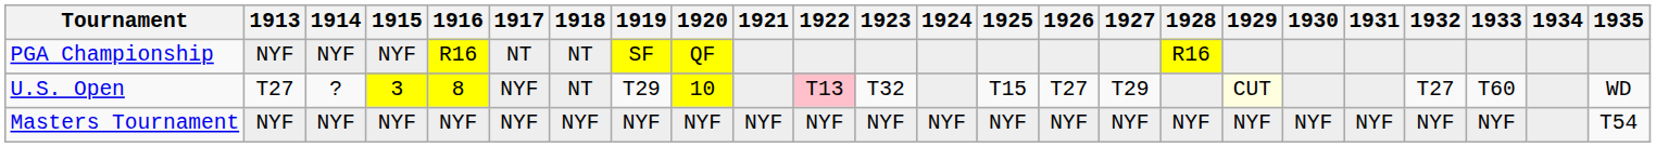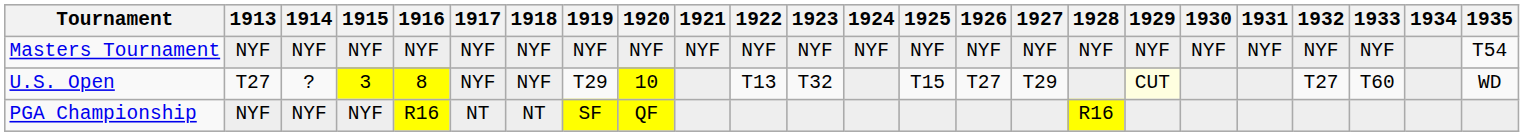rows swapped: Masters Tournament <-> PGA Championship
U.S. Open | 1918: NT -> NYF
U.S. Open | 1922: pink background -> no background
